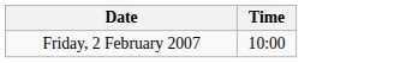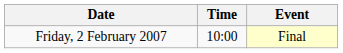+ column: Event | Final
